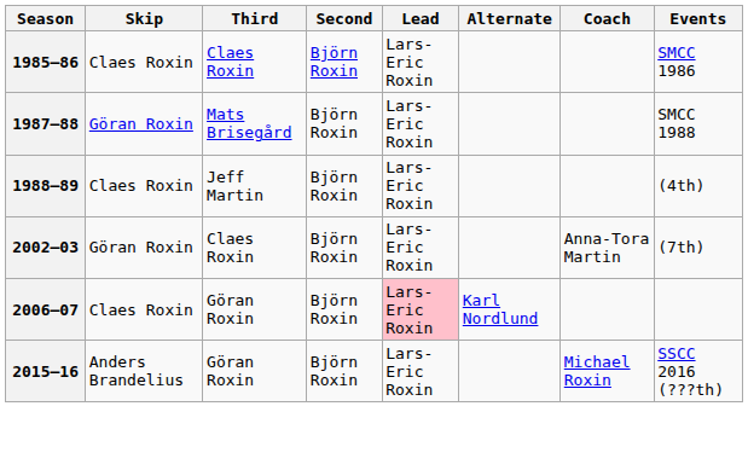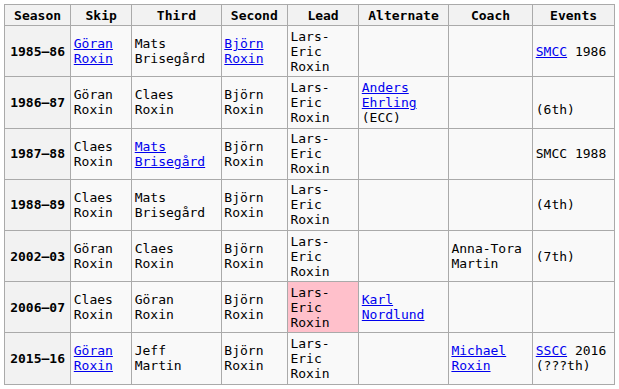1985–86 | Skip: Claes Roxin -> Göran Roxin
1985–86 | Third: Claes Roxin -> Mats Brisegård
+ row: 1986–87 | Göran Roxin | Claes Roxin | Björn Roxin | Lars-Eric Roxin | Anders Ehrling (ECC) | (6th)
1987–88 | Skip: Göran Roxin -> Claes Roxin
1988–89 | Third: Jeff Martin -> Mats Brisegård
2015–16 | Skip: Anders Brandelius -> Göran Roxin
2015–16 | Third: Göran Roxin -> Jeff Martin
